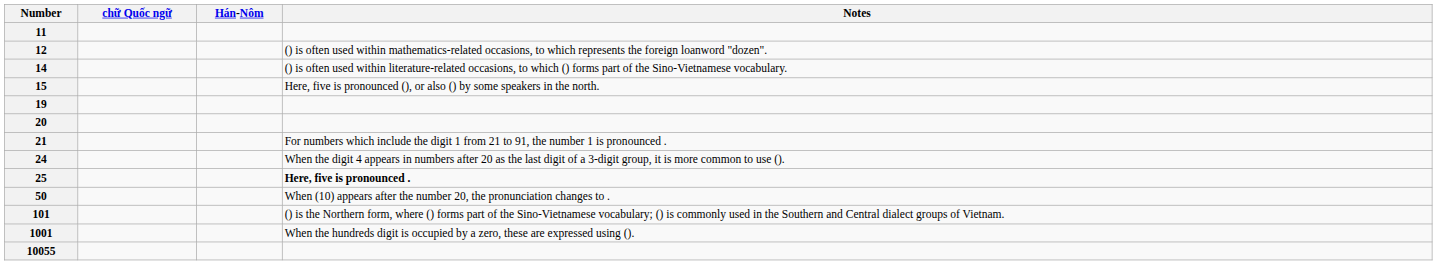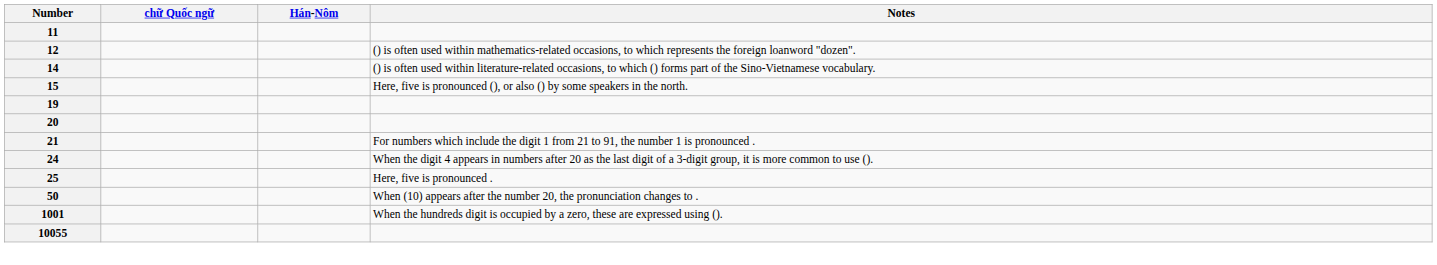25 | Notes: bold -> normal
- row: 101 | () is the Northern form, where () forms part of the Sino-Vietnamese vocabulary; () is commonly used in the Southern and Central dialect groups of Vietnam.
